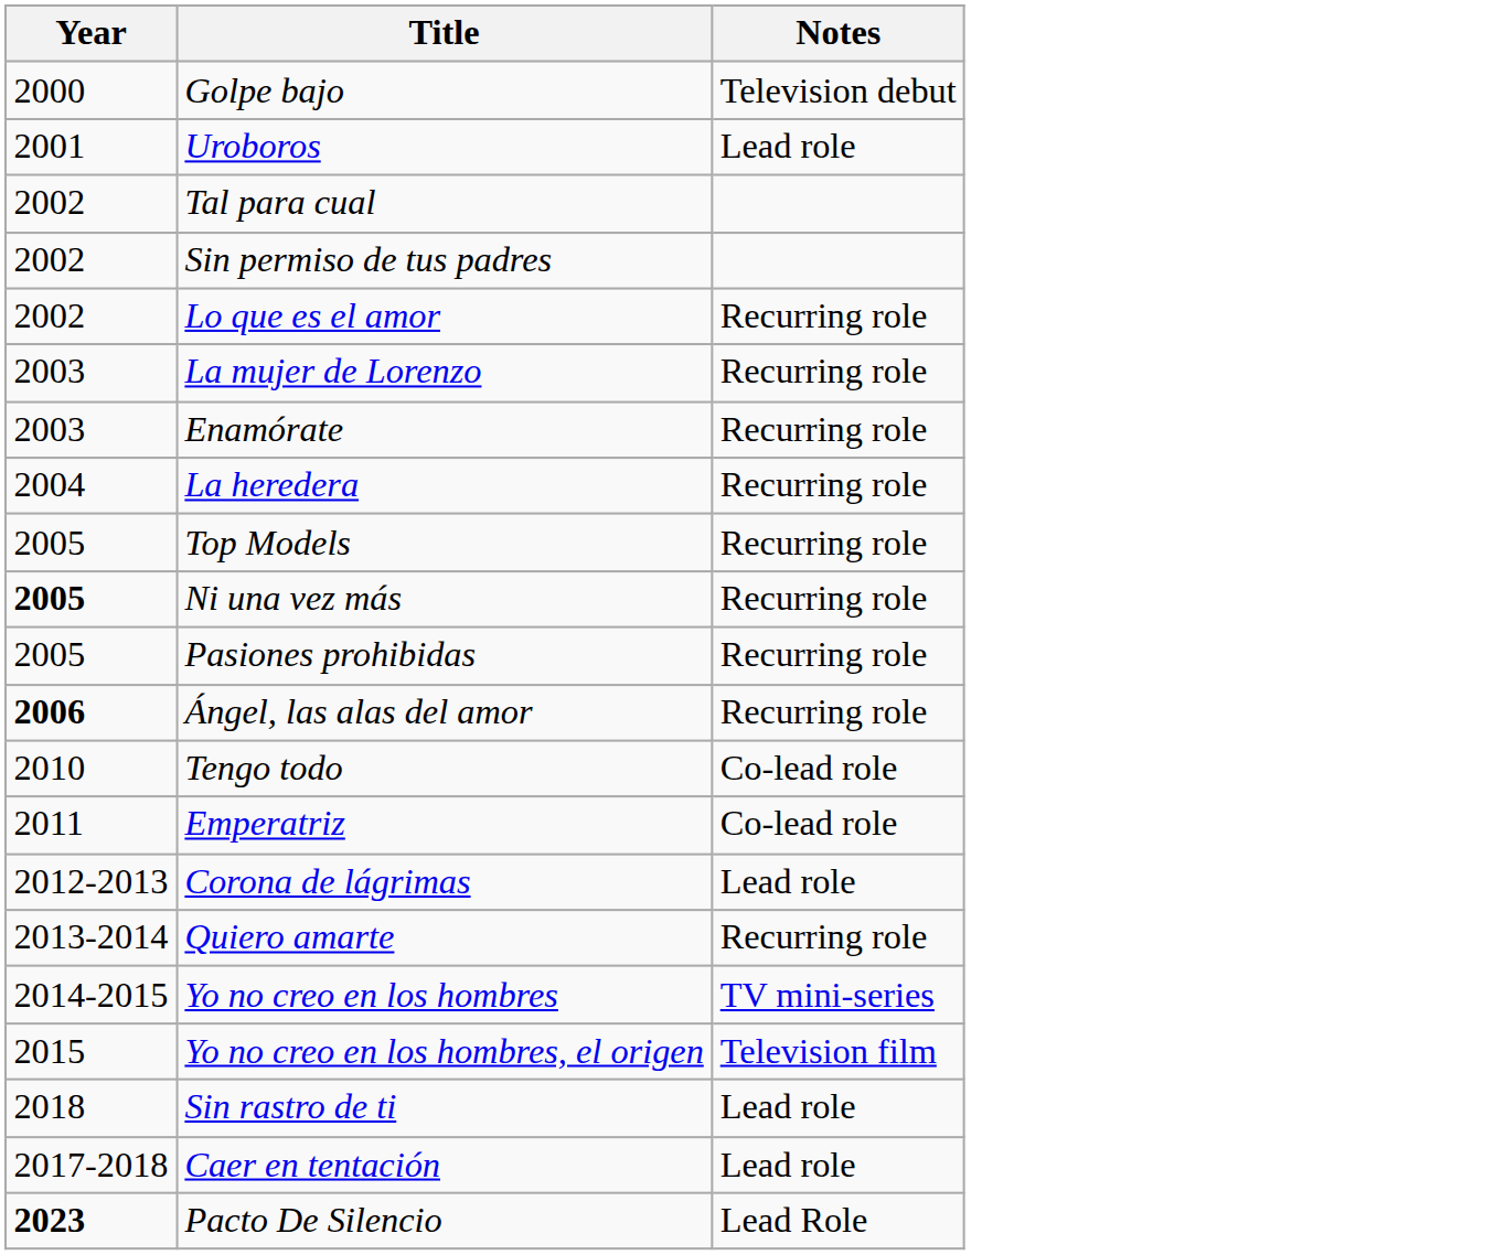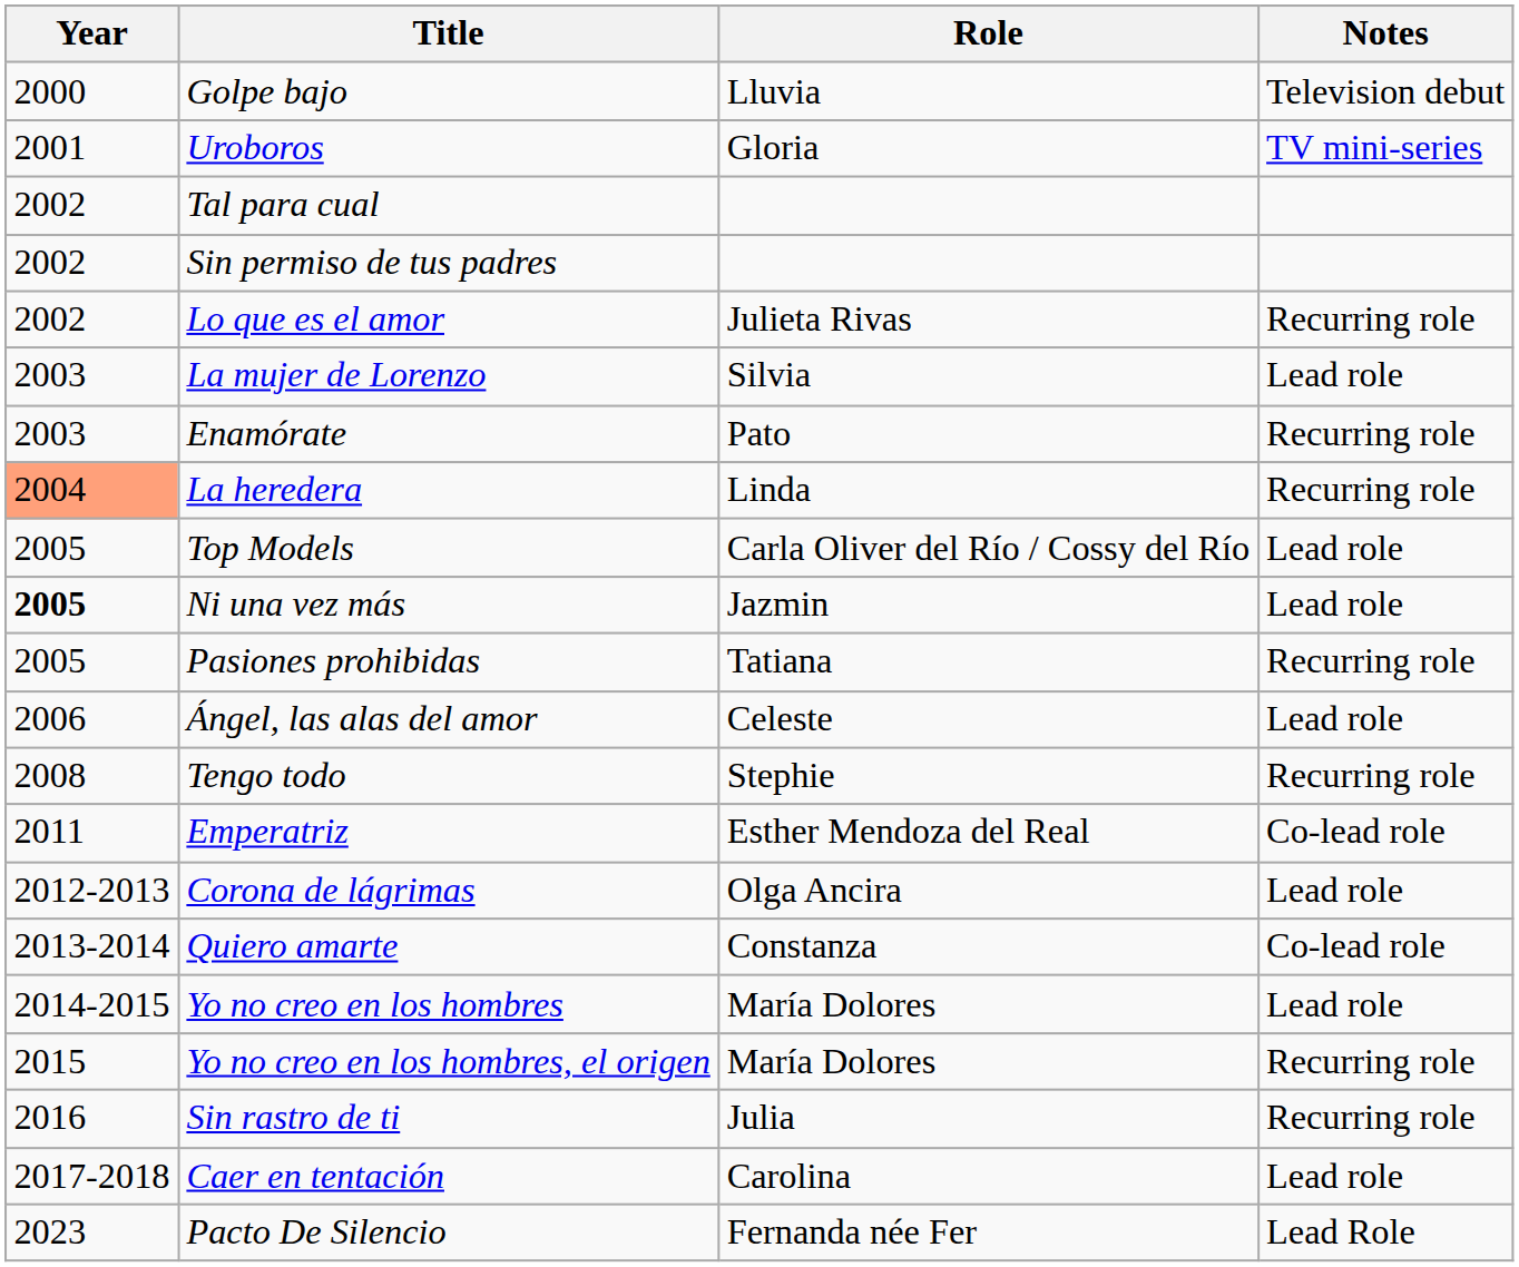+ column: Role | Lluvia | Gloria | Julieta Rivas | Silvia | Pato | Linda | Carla Oliver del Río / Cossy del Río | Jazmin | Tatiana | Celeste | Stephie | Esther Mendoza del Real | Olga Ancira | Constanza | María Dolores | María Dolores | Julia | Carolina | Fernanda née Fer
Uroboros | Notes: Lead role -> TV mini-series
La mujer de Lorenzo | Notes: Recurring role -> Lead role
La heredera | Year: no background -> lightsalmon background
Top Models | Notes: Recurring role -> Lead role
Ni una vez más | Notes: Recurring role -> Lead role
Ángel, las alas del amor | Year: bold -> normal
Ángel, las alas del amor | Notes: Recurring role -> Lead role
Tengo todo | Year: 2010 -> 2008
Tengo todo | Notes: Co-lead role -> Recurring role
Quiero amarte | Notes: Recurring role -> Co-lead role
Yo no creo en los hombres | Notes: TV mini-series -> Lead role
Yo no creo en los hombres, el origen | Notes: Television film -> Recurring role
Sin rastro de ti | Year: 2018 -> 2016
Sin rastro de ti | Notes: Lead role -> Recurring role
Pacto De Silencio | Year: bold -> normal
